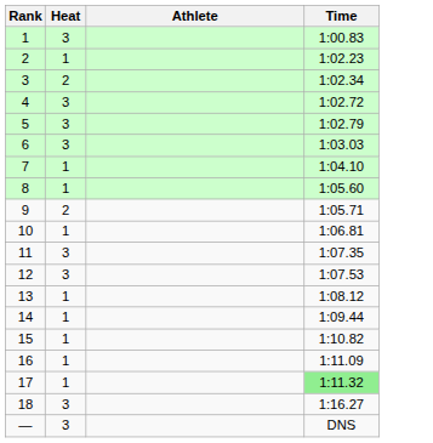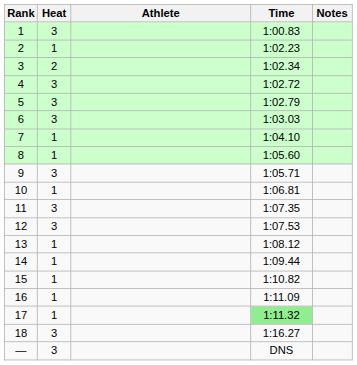+ column: Notes
9 | Heat: 2 -> 3
